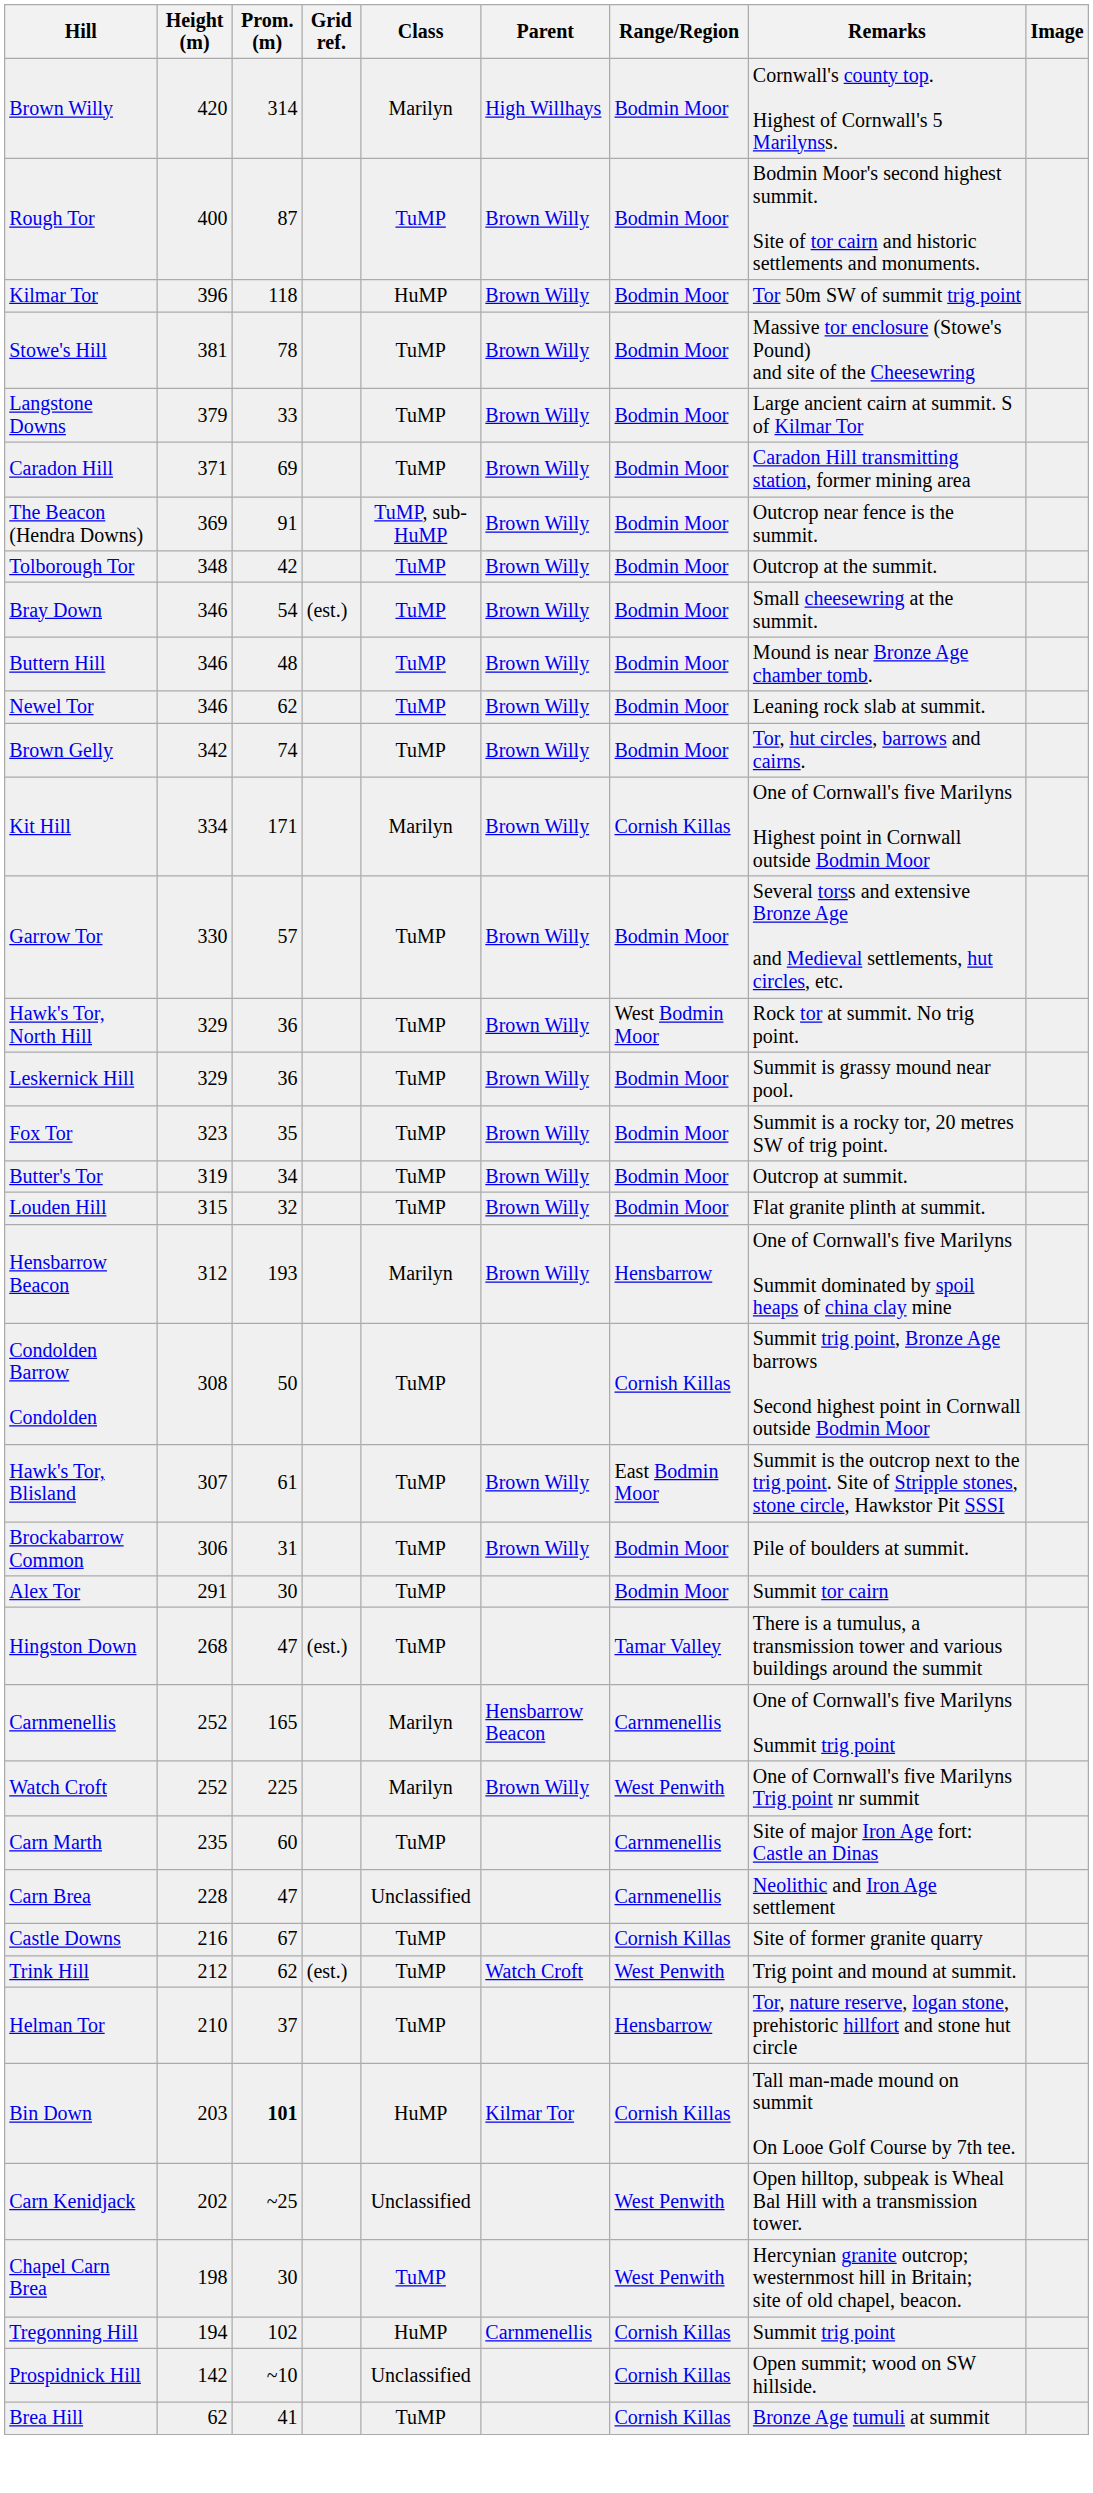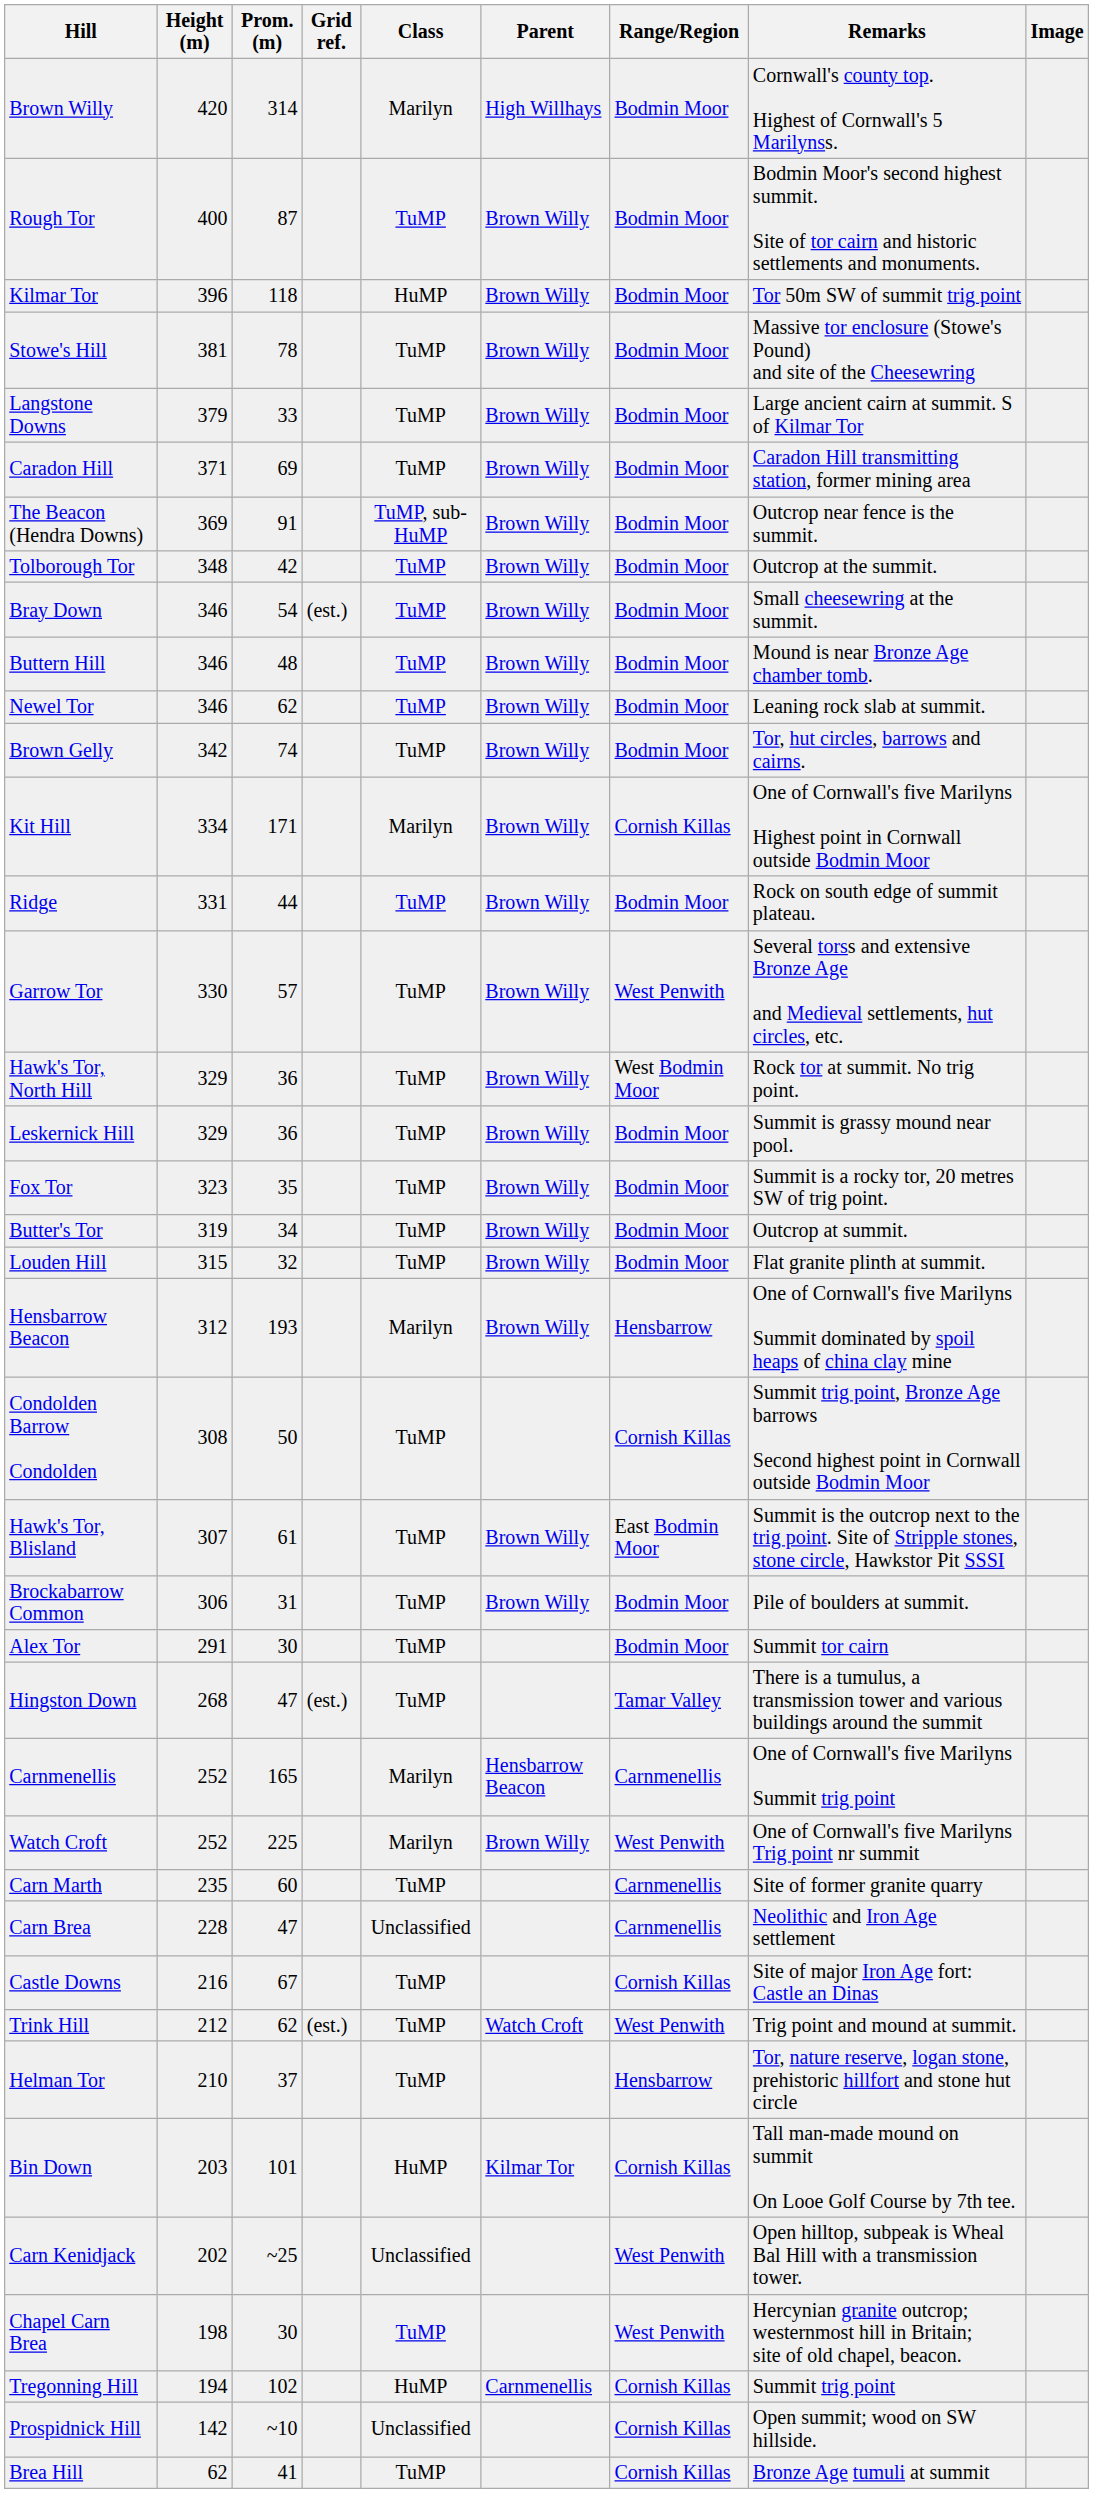+ row: Ridge | 331 | 44 | TuMP | Brown Willy | Bodmin Moor | Rock on south edge of summit plateau.
Garrow Tor | Range/Region: Bodmin Moor -> West Penwith
Carn Marth | Remarks: Site of major Iron Age fort: Castle an Dinas -> Site of former granite quarry
Castle Downs | Remarks: Site of former granite quarry -> Site of major Iron Age fort: Castle an Dinas
Bin Down | Prom. (m): bold -> normal
